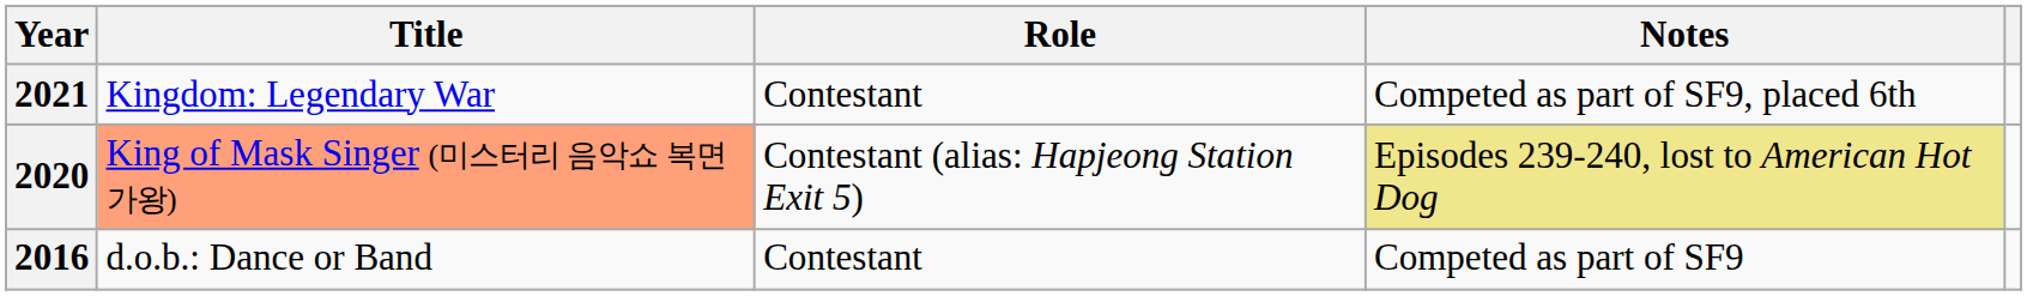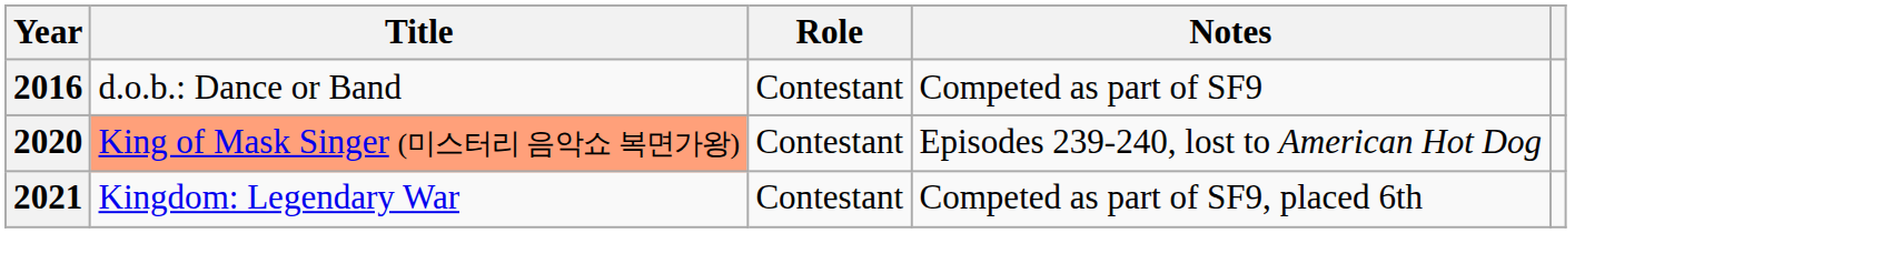rows swapped: 2016 <-> 2021
2020 | Role: Contestant (alias: Hapjeong Station Exit 5) -> Contestant
2020 | Notes: khaki background -> no background
